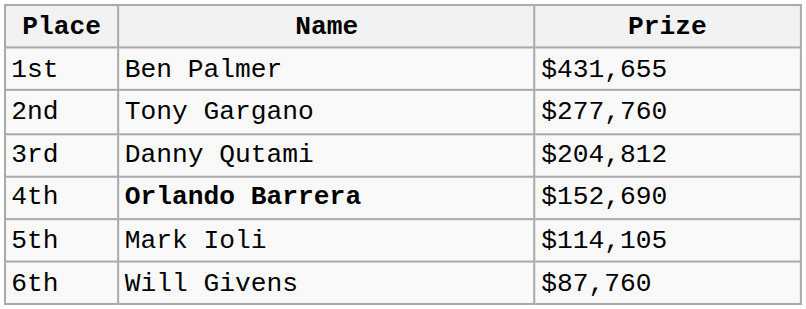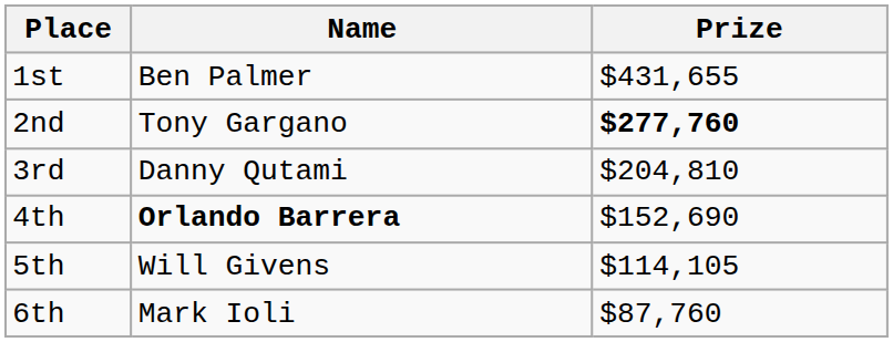2nd | Prize: normal -> bold
3rd | Prize: $204,812 -> $204,810
5th | Name: Mark Ioli -> Will Givens
6th | Name: Will Givens -> Mark Ioli
